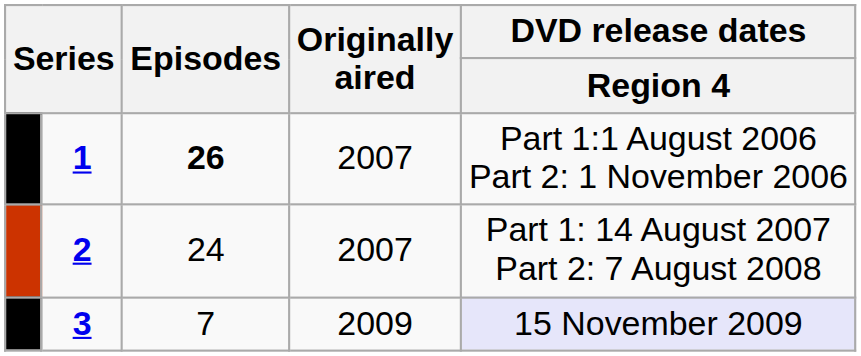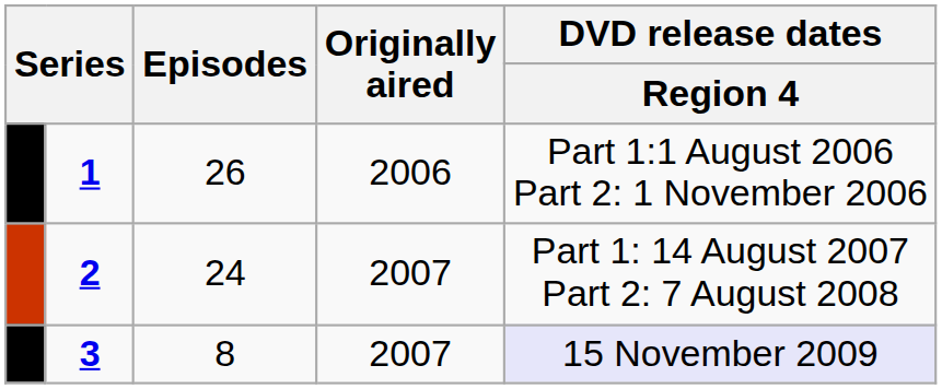1 | Episodes: bold -> normal
1 | Originally aired: 2007 -> 2006
3 | Episodes: 7 -> 8
3 | Originally aired: 2009 -> 2007
